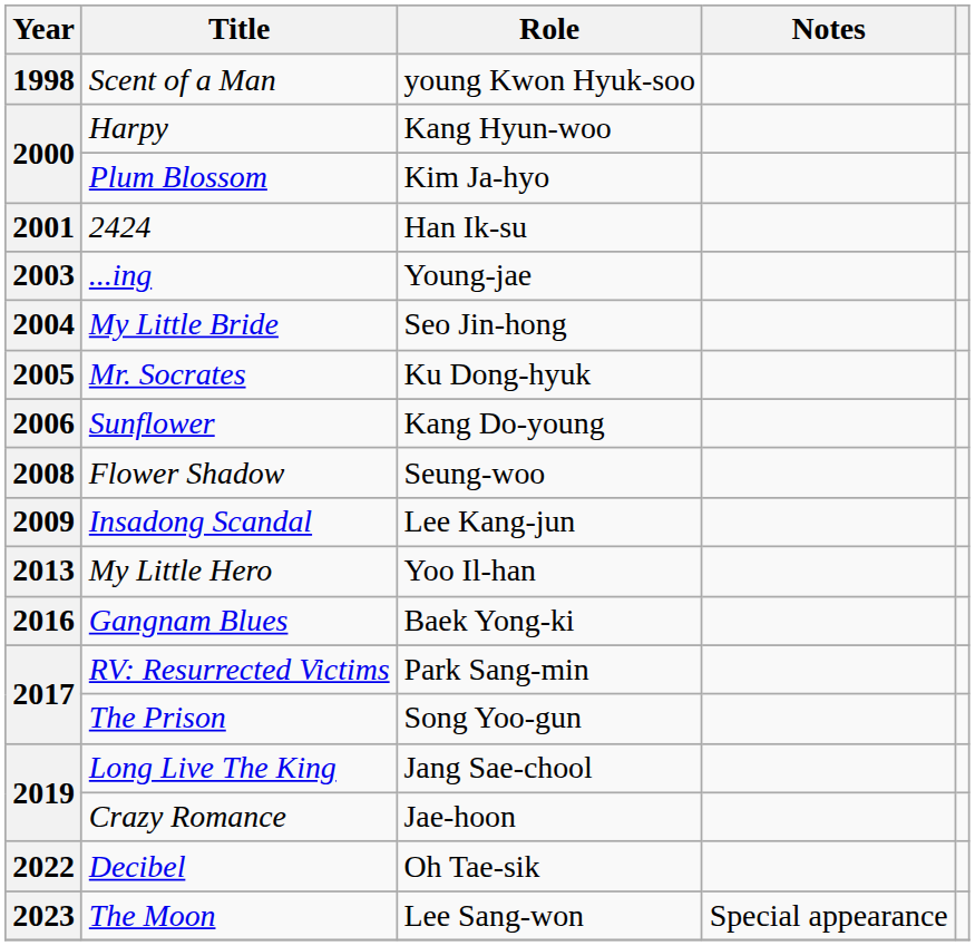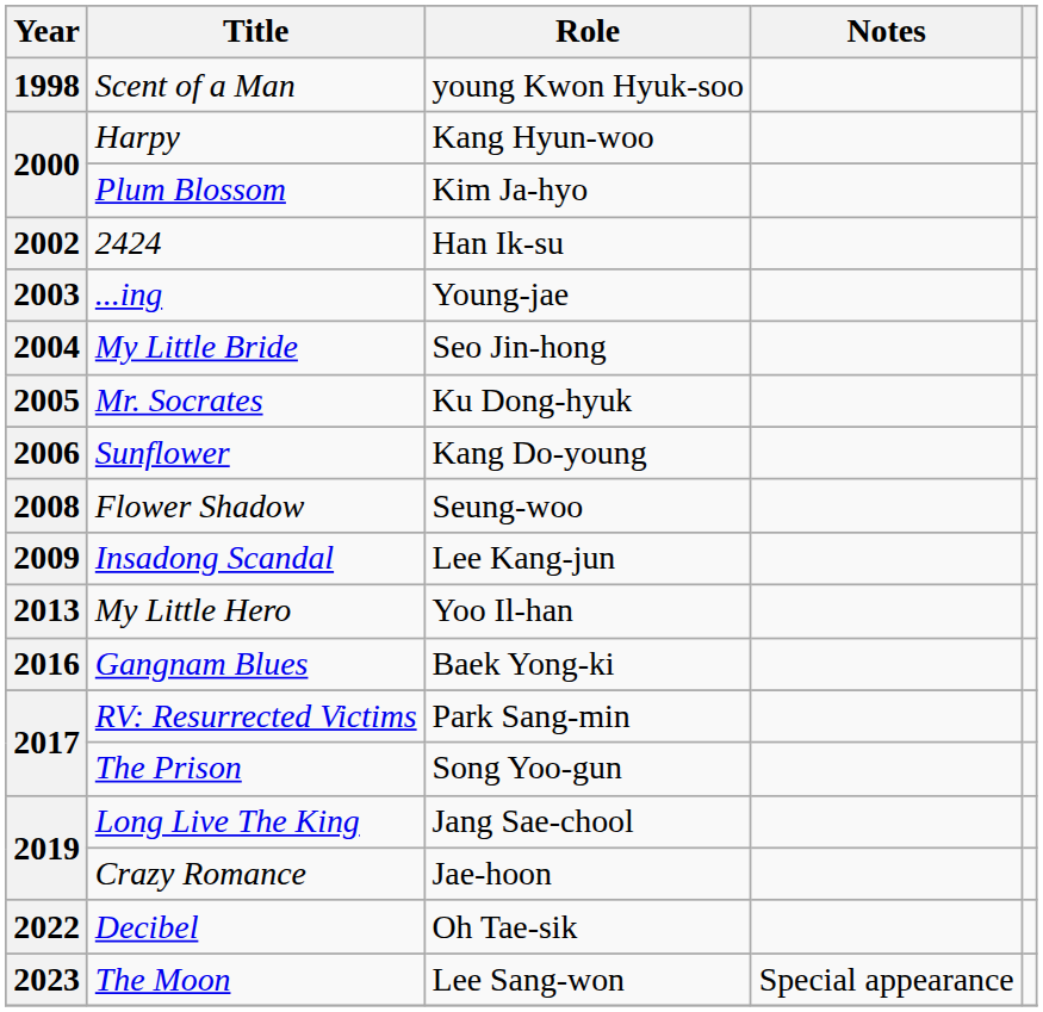2424 | Year: 2001 -> 2002
